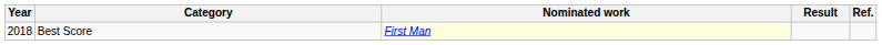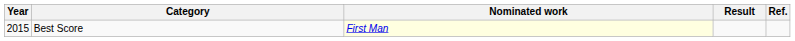Best Score | Year: 2018 -> 2015
